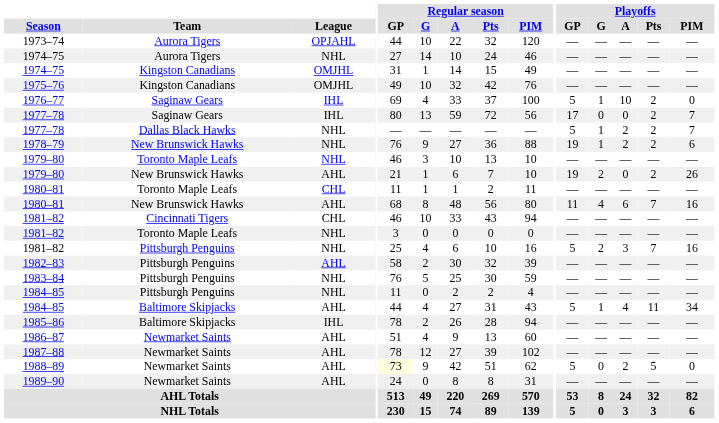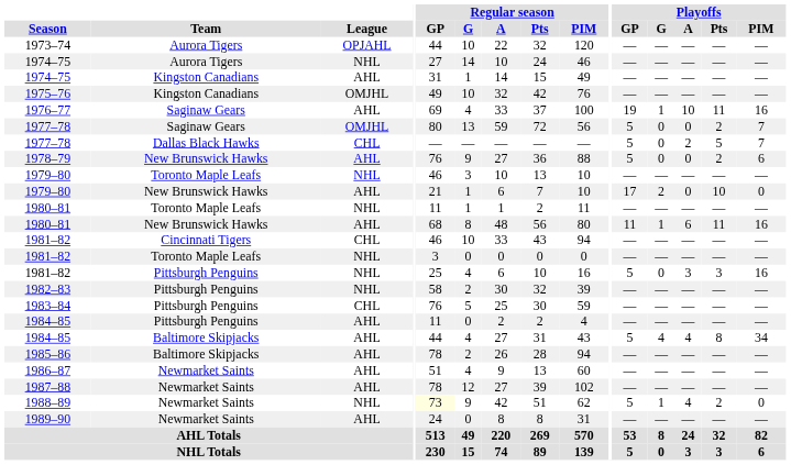1974–75 / Kingston Canadians | League: OMJHL -> AHL
1976–77 | League: IHL -> AHL
1976–77 | Playoffs / GP: 5 -> 19
1976–77 | Playoffs / Pts: 2 -> 11
1976–77 | Playoffs / PIM: 0 -> 16
1977–78 / Saginaw Gears | League: IHL -> OMJHL
1977–78 / Saginaw Gears | Playoffs / GP: 17 -> 5
1977–78 / Dallas Black Hawks | League: NHL -> CHL
1977–78 / Dallas Black Hawks | Playoffs / G: 1 -> 0
1977–78 / Dallas Black Hawks | Playoffs / Pts: 2 -> 5
1978–79 | League: NHL -> AHL
1978–79 | Playoffs / GP: 19 -> 5
1978–79 | Playoffs / G: 1 -> 0
1978–79 | Playoffs / A: 2 -> 0
1979–80 / New Brunswick Hawks | Playoffs / GP: 19 -> 17
1979–80 / New Brunswick Hawks | Playoffs / Pts: 2 -> 10
1979–80 / New Brunswick Hawks | Playoffs / PIM: 26 -> 0
1980–81 / Toronto Maple Leafs | League: CHL -> NHL
1980–81 / New Brunswick Hawks | Playoffs / G: 4 -> 1
1980–81 / New Brunswick Hawks | Playoffs / Pts: 7 -> 11
1981–82 / Pittsburgh Penguins | Playoffs / G: 2 -> 0
1981–82 / Pittsburgh Penguins | Playoffs / Pts: 7 -> 3
1982–83 | League: AHL -> NHL
1983–84 | League: NHL -> CHL
1984–85 / Pittsburgh Penguins | League: NHL -> AHL
1984–85 / Baltimore Skipjacks | Playoffs / G: 1 -> 4
1984–85 / Baltimore Skipjacks | Playoffs / Pts: 11 -> 8
1985–86 | League: IHL -> AHL
1988–89 | League: AHL -> NHL
1988–89 | Playoffs / G: 0 -> 1
1988–89 | Playoffs / A: 2 -> 4
1988–89 | Playoffs / Pts: 5 -> 2
